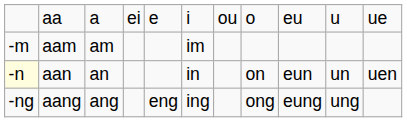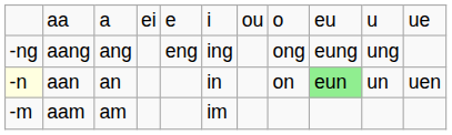rows swapped: aam <-> aang
aan | column 9: no background -> lightgreen background
